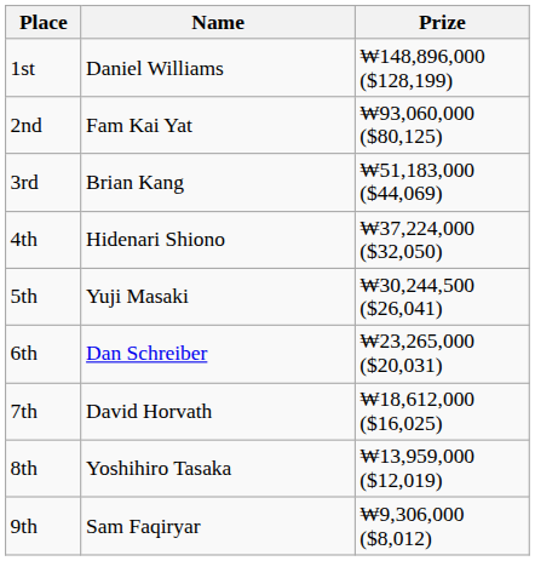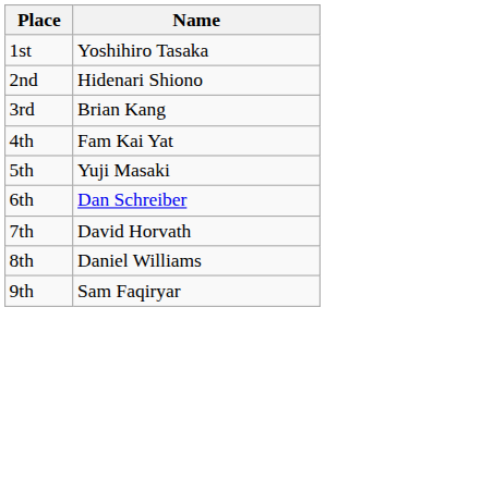- column: Prize | ₩148,896,000 ($128,199) | ₩93,060,000 ($80,125) | ₩51,183,000 ($44,069) | ₩37,224,000 ($32,050) | ₩30,244,500 ($26,041) | ₩23,265,000 ($20,031) | ₩18,612,000 ($16,025) | ₩13,959,000 ($12,019) | ₩9,306,000 ($8,012)
1st | Name: Daniel Williams -> Yoshihiro Tasaka
2nd | Name: Fam Kai Yat -> Hidenari Shiono
4th | Name: Hidenari Shiono -> Fam Kai Yat
8th | Name: Yoshihiro Tasaka -> Daniel Williams
